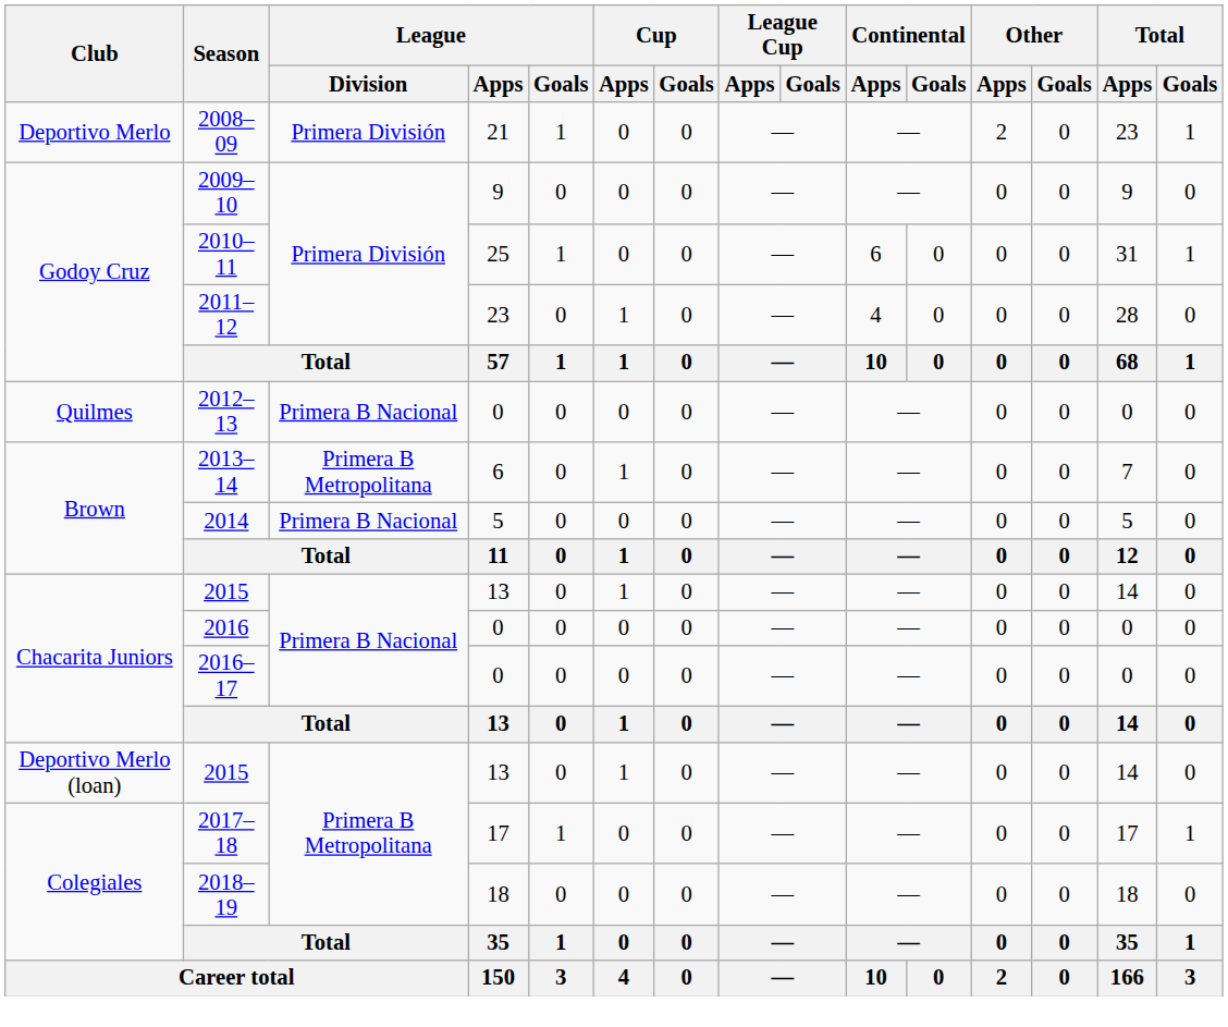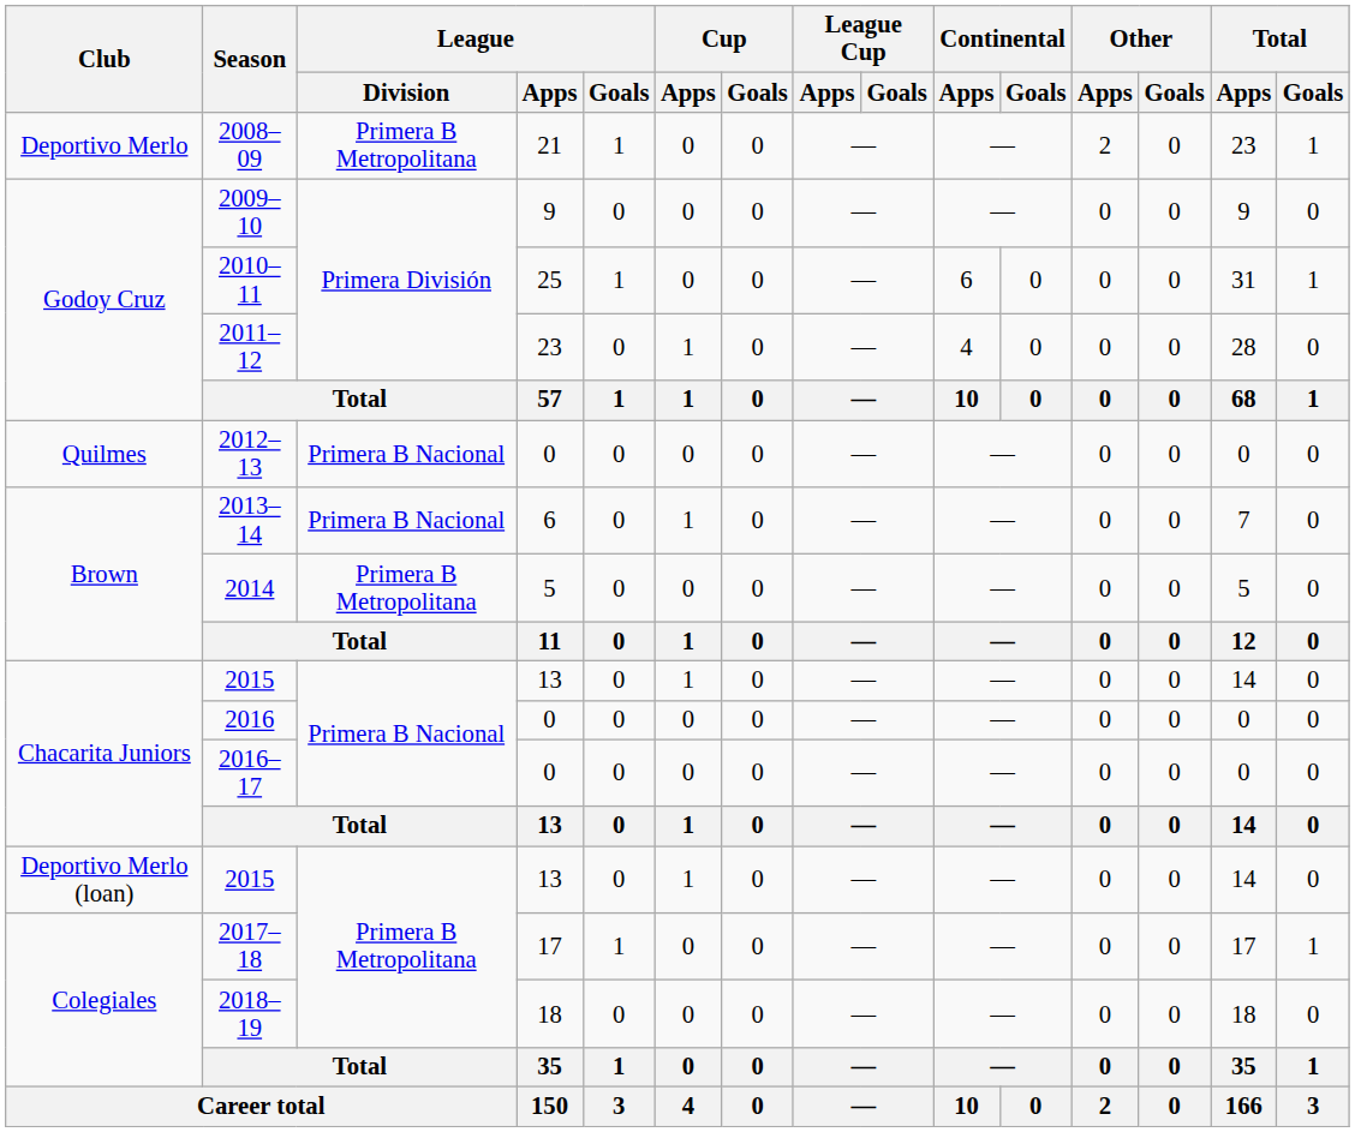2008–09 | League / Division: Primera División -> Primera B Metropolitana
2013–14 | League / Division: Primera B Metropolitana -> Primera B Nacional
2014 | League / Division: Primera B Nacional -> Primera B Metropolitana
